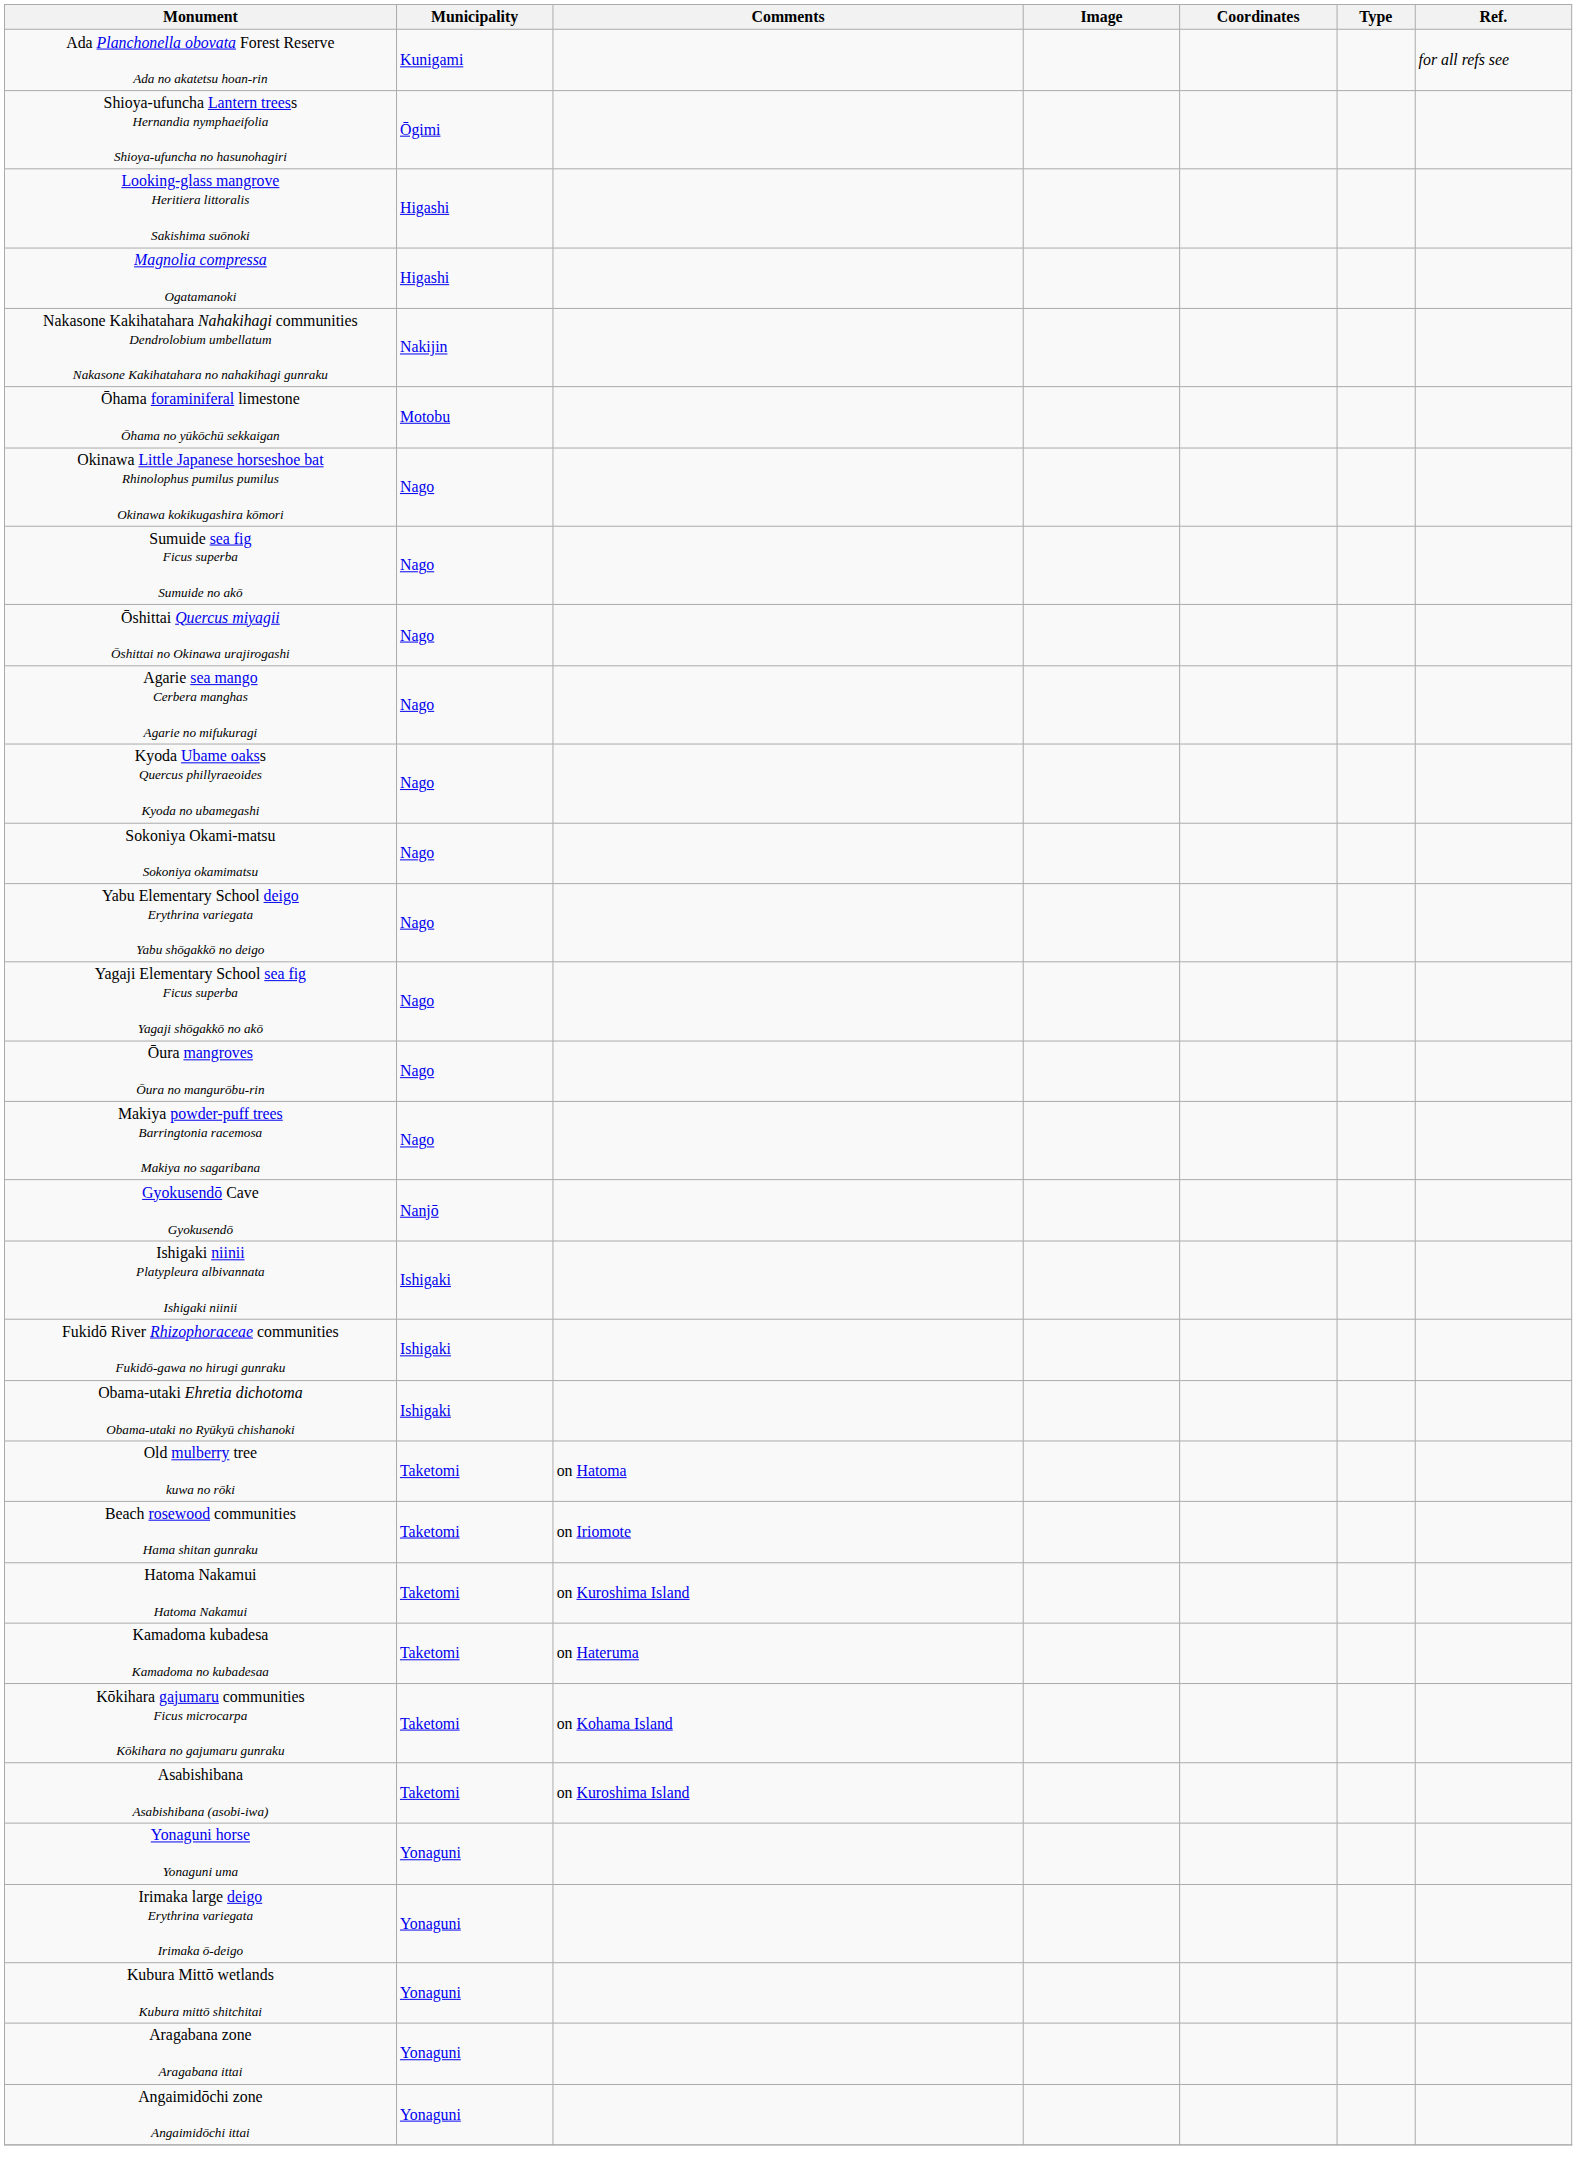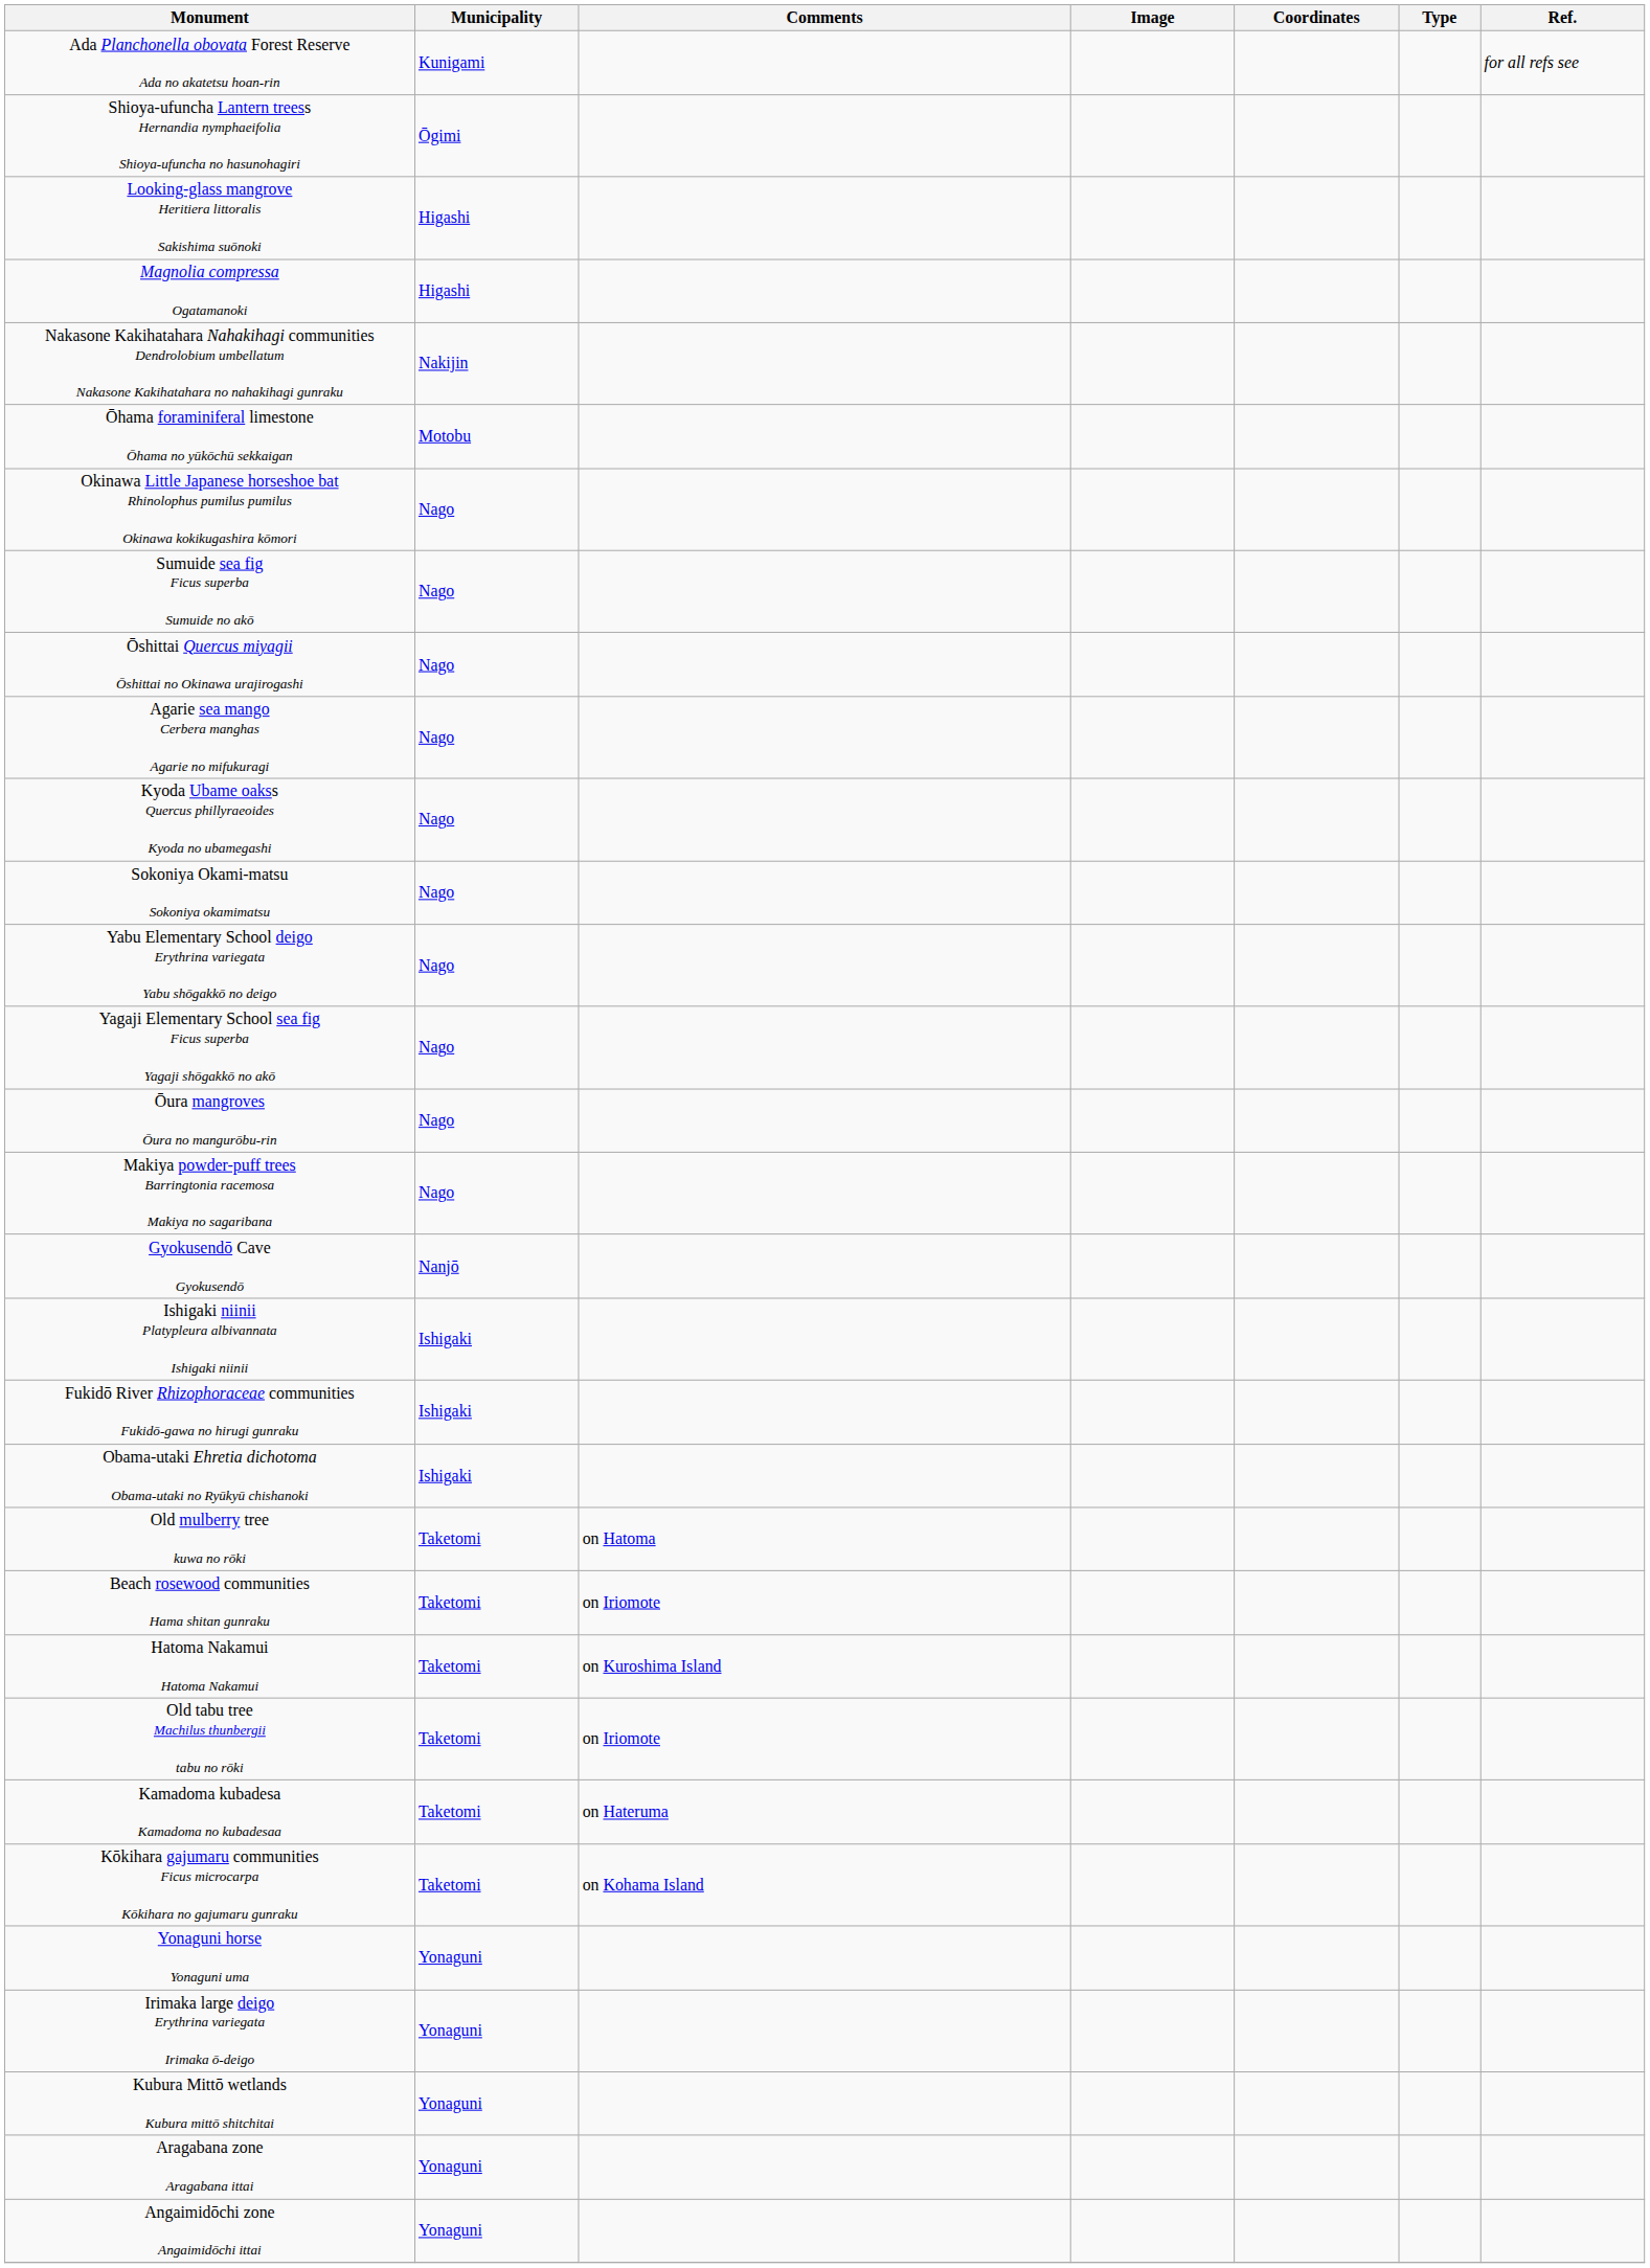+ row: Old tabu tree Machilus thunbergii tabu no rōki | Taketomi | on Iriomote
- row: Asabishibana Asabishibana (asobi-iwa) | Taketomi | on Kuroshima Island
